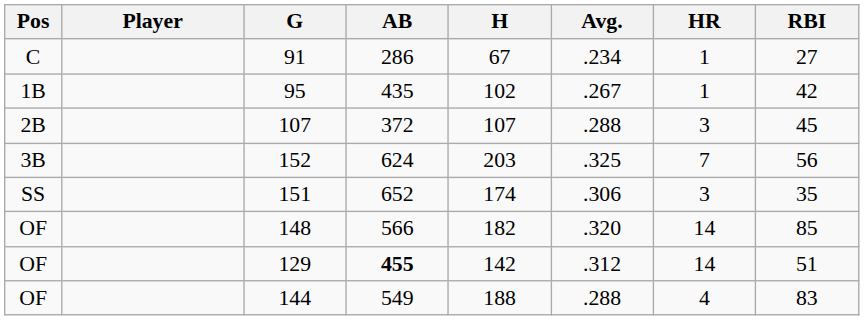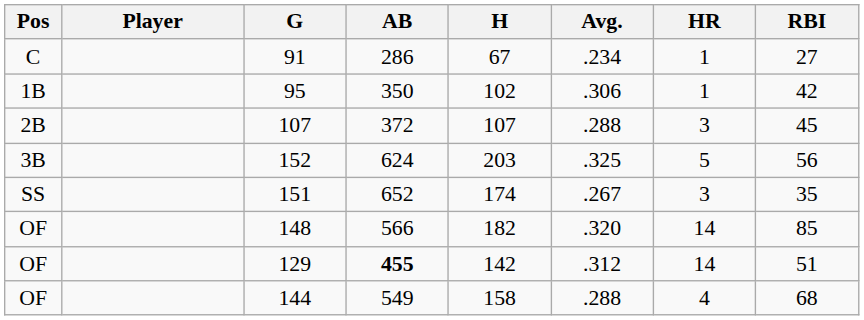95 | AB: 435 -> 350
95 | Avg.: .267 -> .306
152 | HR: 7 -> 5
151 | Avg.: .306 -> .267
144 | H: 188 -> 158
144 | RBI: 83 -> 68
